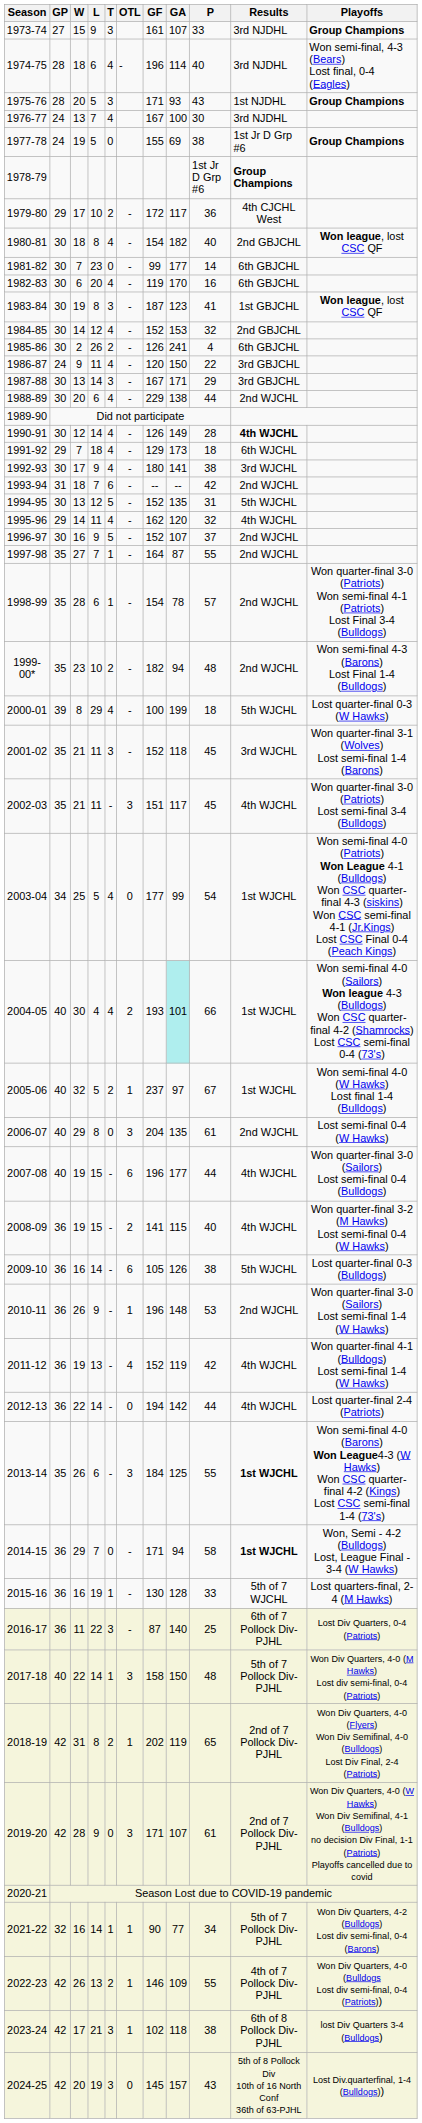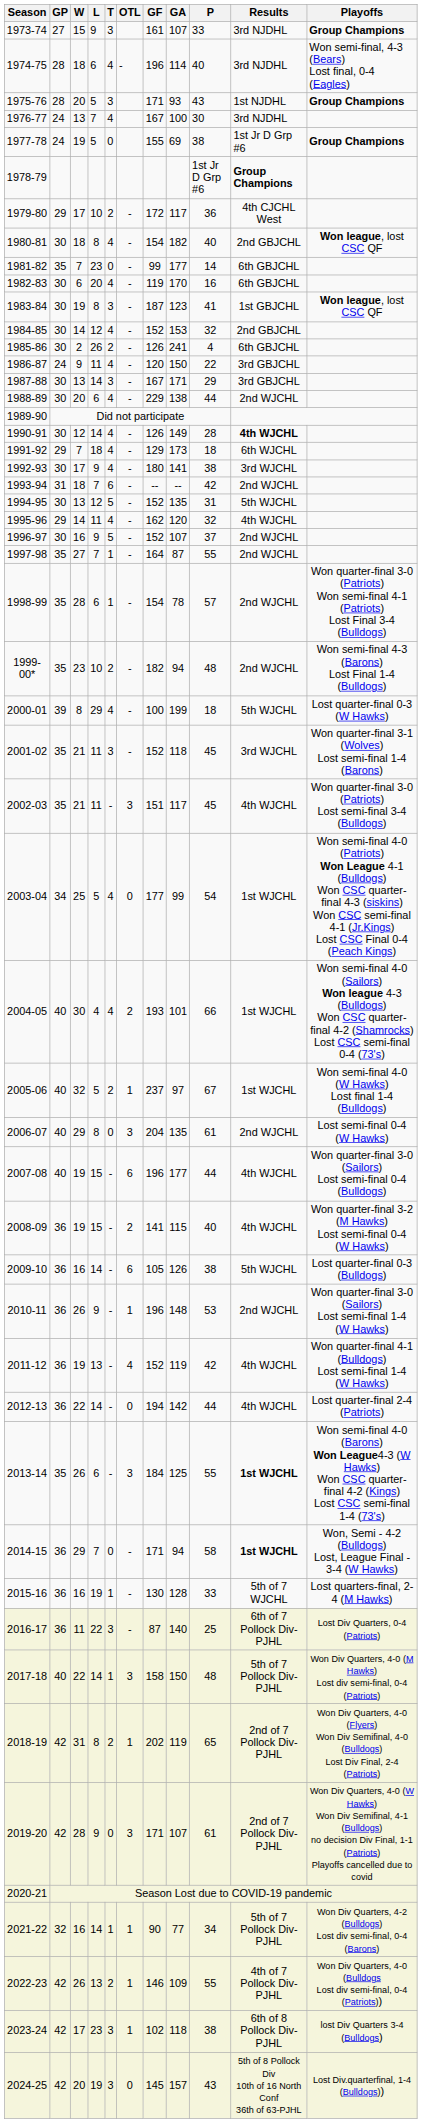1981-82 | GP: 30 -> 35
2004-05 | GA: paleturquoise background -> no background
2023-24 | L: 21 -> 23
